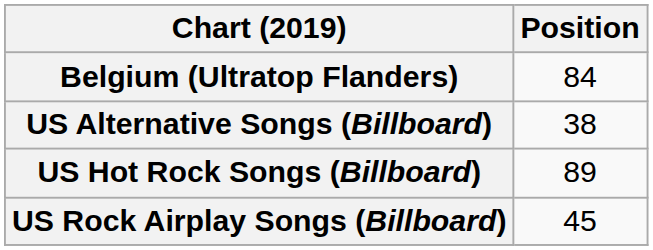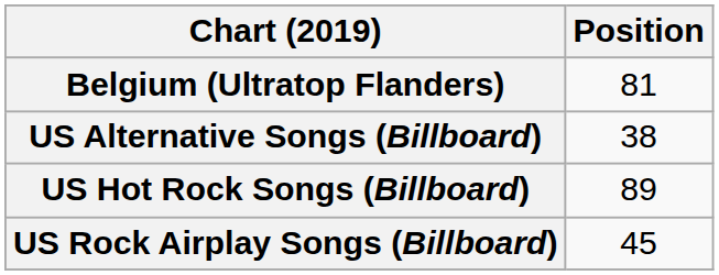Belgium (Ultratop Flanders) | Position: 84 -> 81
